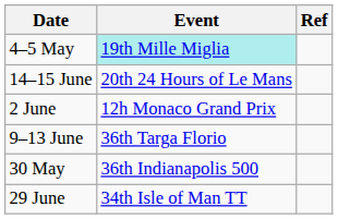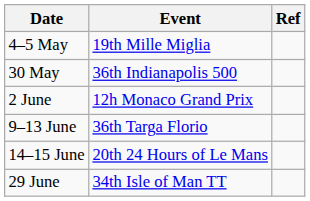4–5 May | Event: paleturquoise background -> no background
rows swapped: 30 May <-> 14–15 June
